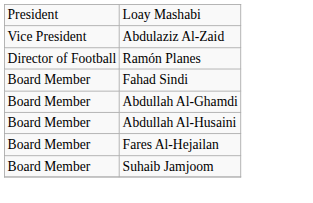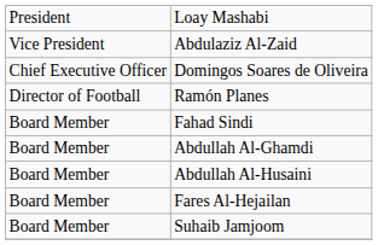+ row: Chief Executive Officer | Domingos Soares de Oliveira
